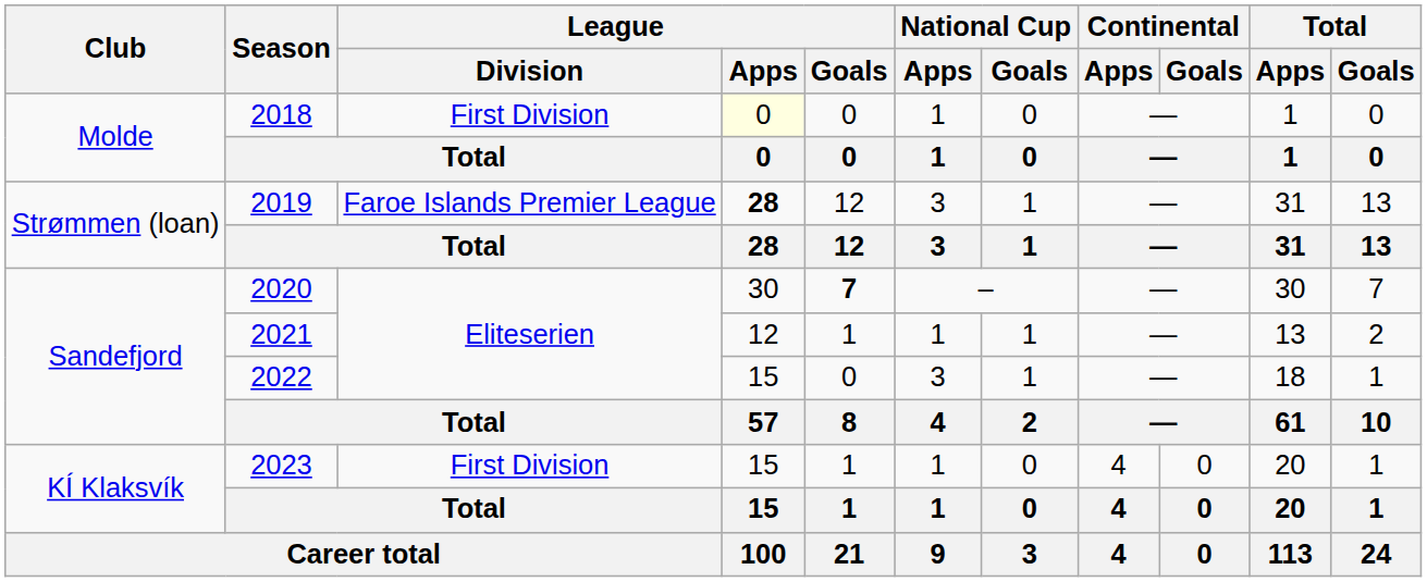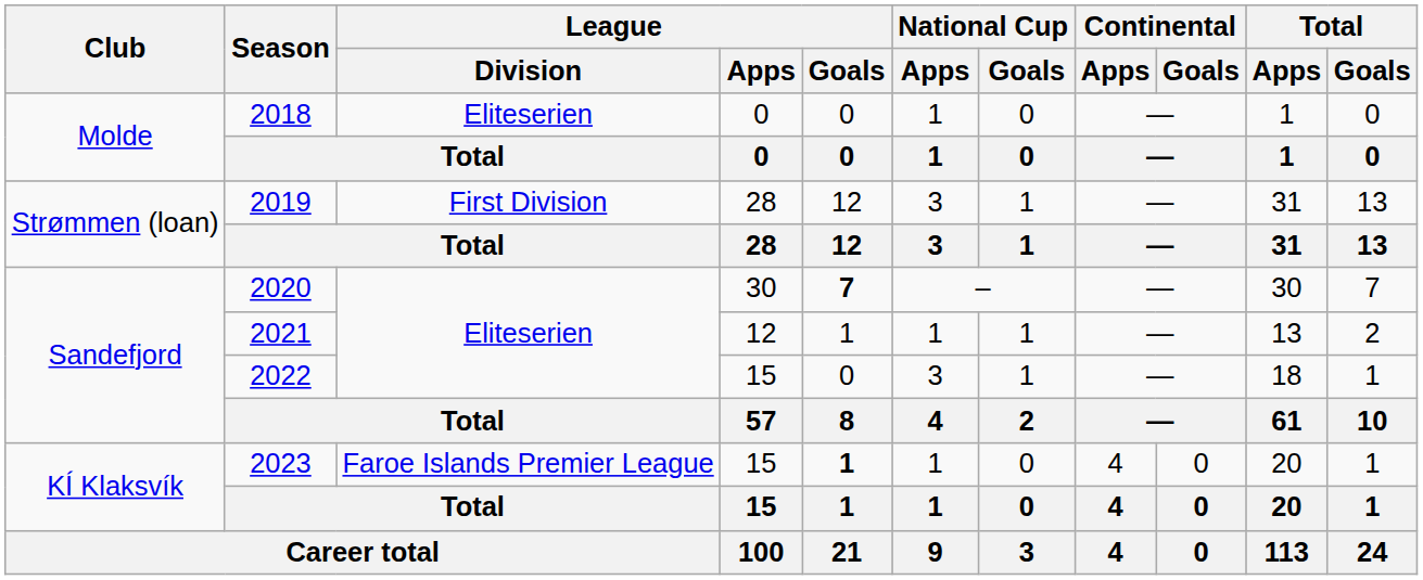2018 | League / Division: First Division -> Eliteserien
2018 | League / Apps: lightyellow background -> no background
2019 | League / Division: Faroe Islands Premier League -> First Division
2019 | League / Apps: bold -> normal
2023 | League / Division: First Division -> Faroe Islands Premier League
2023 | League / Goals: normal -> bold
